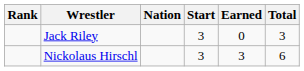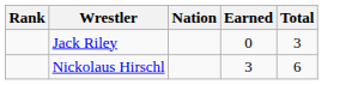- column: Start | 3 | 3
